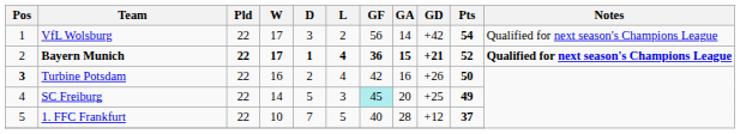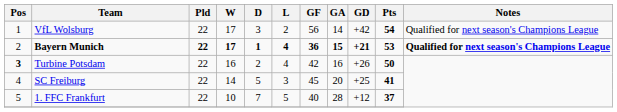Bayern Munich | Pts: 52 -> 53
SC Freiburg | GF: paleturquoise background -> no background
SC Freiburg | Pts: 49 -> 41
